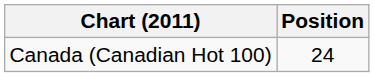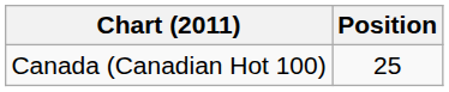Canada (Canadian Hot 100) | Position: 24 -> 25
